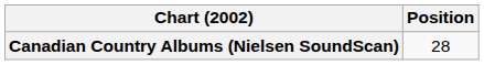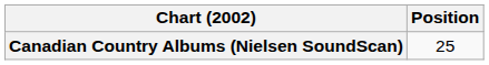Canadian Country Albums (Nielsen SoundScan) | Position: 28 -> 25
